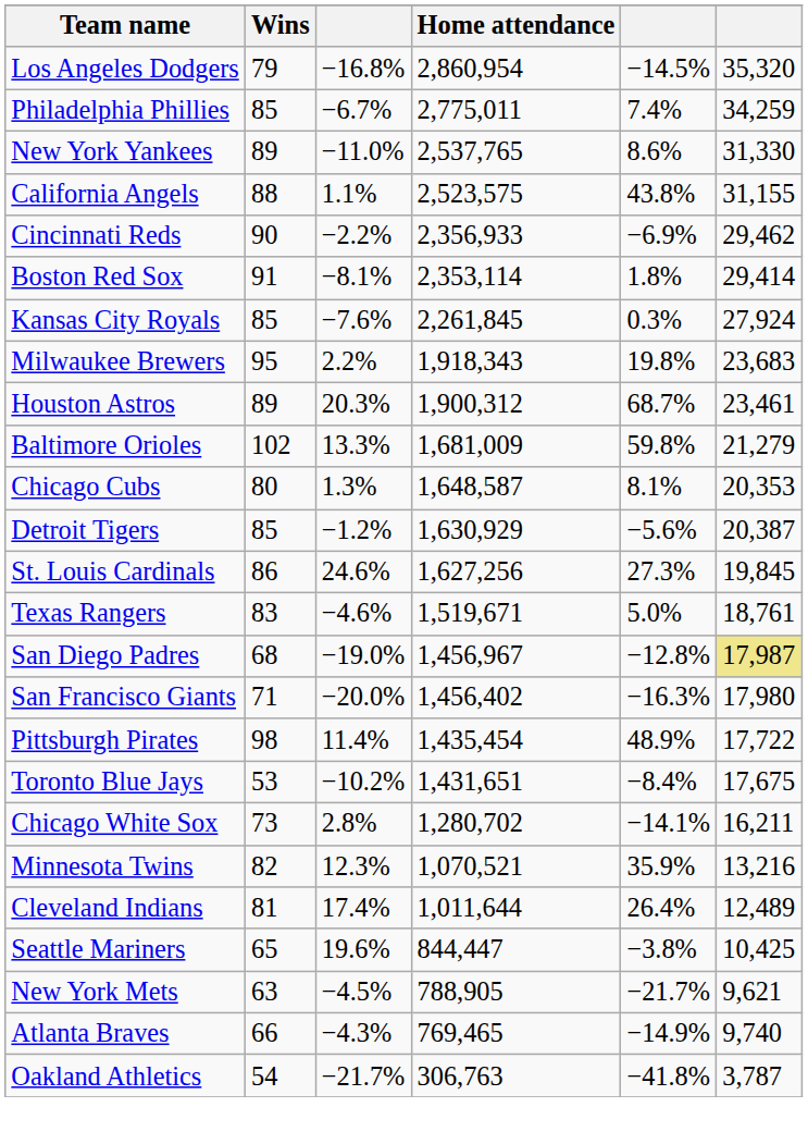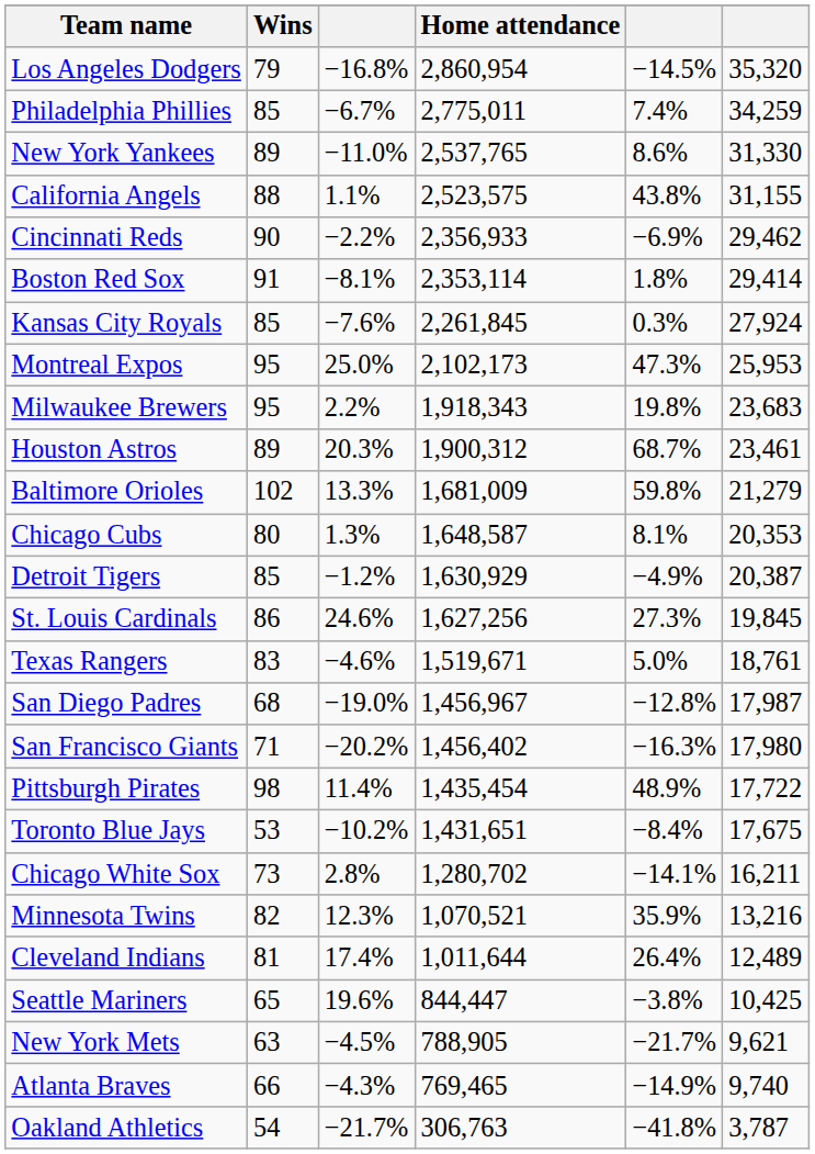+ row: Montreal Expos | 95 | 25.0% | 2,102,173 | 47.3% | 25,953
Detroit Tigers | column 5: −5.6% -> −4.9%
San Diego Padres | column 6: khaki background -> no background
San Francisco Giants | column 3: −20.0% -> −20.2%
